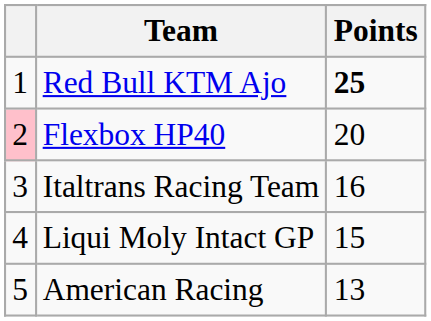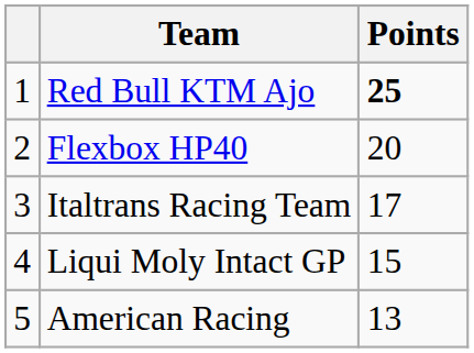Flexbox HP40 | column 1: pink background -> no background
Italtrans Racing Team | Points: 16 -> 17
